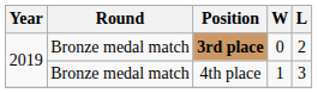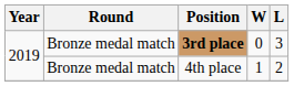3rd place | L: 2 -> 3
4th place | L: 3 -> 2
